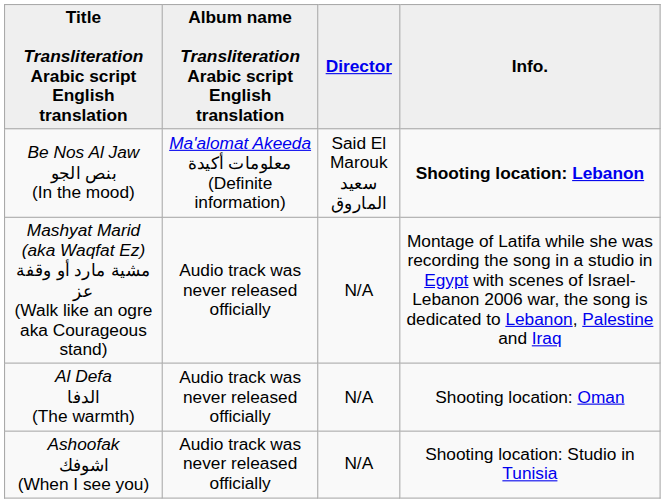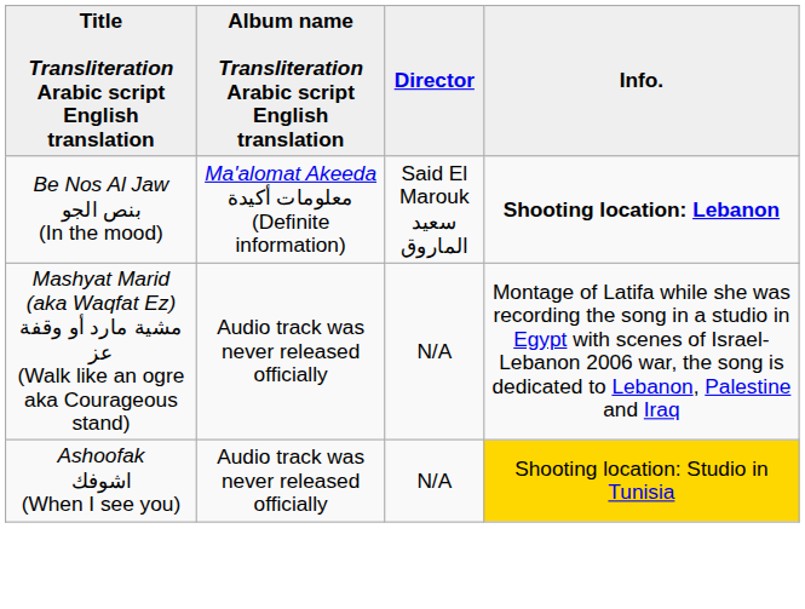- row: Al Defa الدفا (The warmth) | Audio track was never released officially | N/A | Shooting location: Oman
Ashoofak اشوفك (When I see you) | Info.: no background -> gold background
